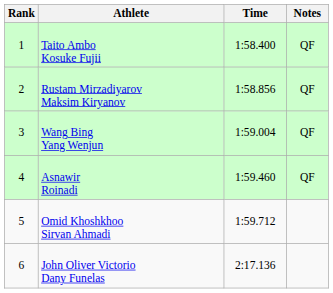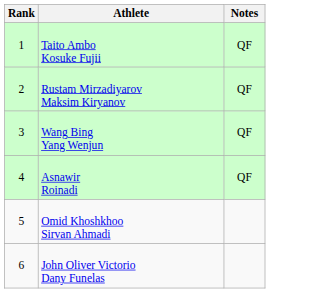- column: Time | 1:58.400 | 1:58.856 | 1:59.004 | 1:59.460 | 1:59.712 | 2:17.136
